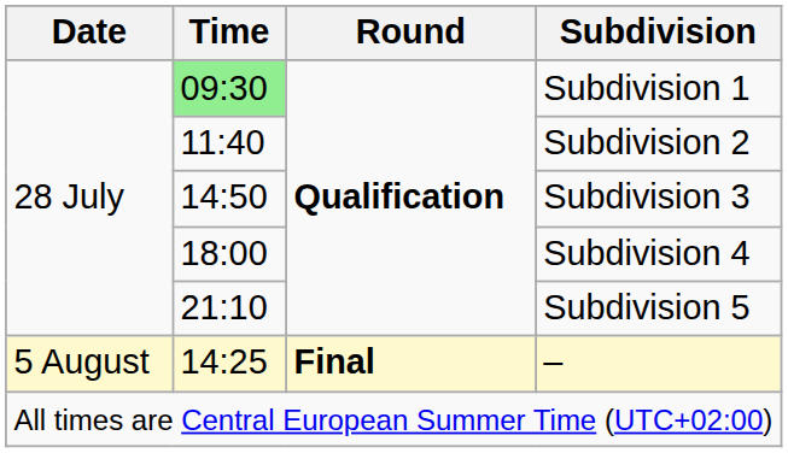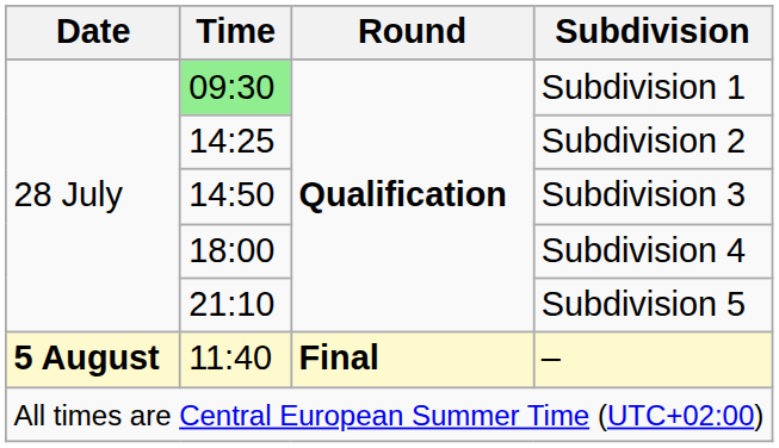Subdivision 2 | Time: 11:40 -> 14:25
– | Date: normal -> bold
– | Time: 14:25 -> 11:40
